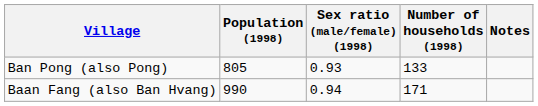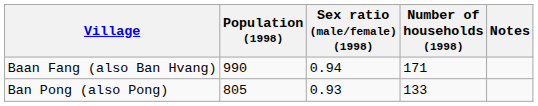rows swapped: Ban Pong (also Pong) <-> Baan Fang (also Ban Hvang)
